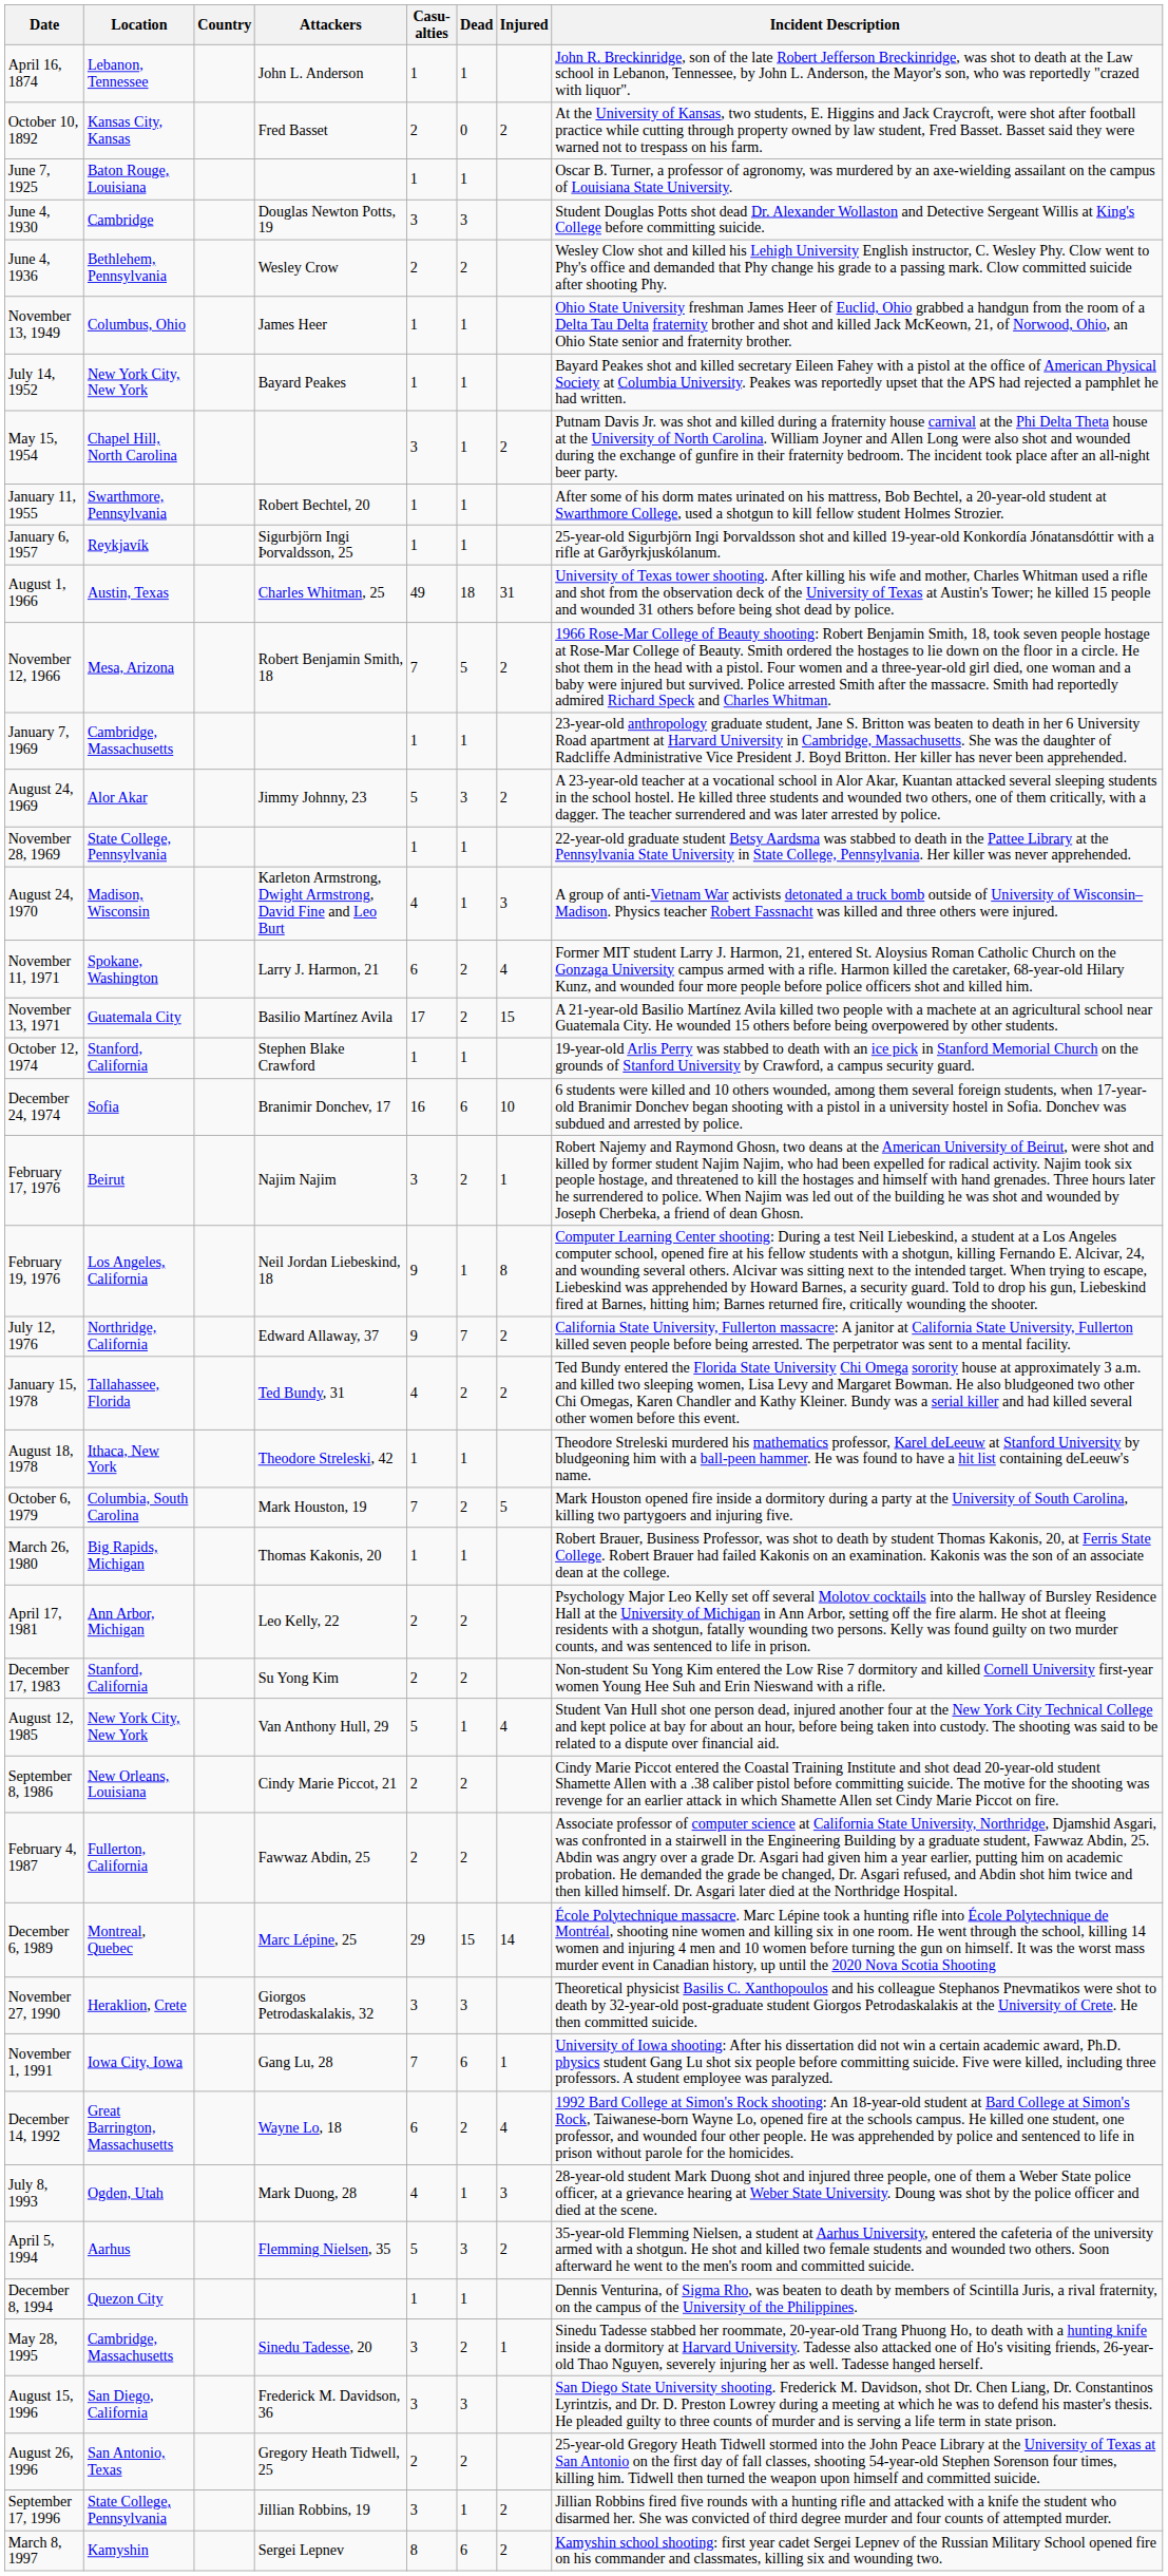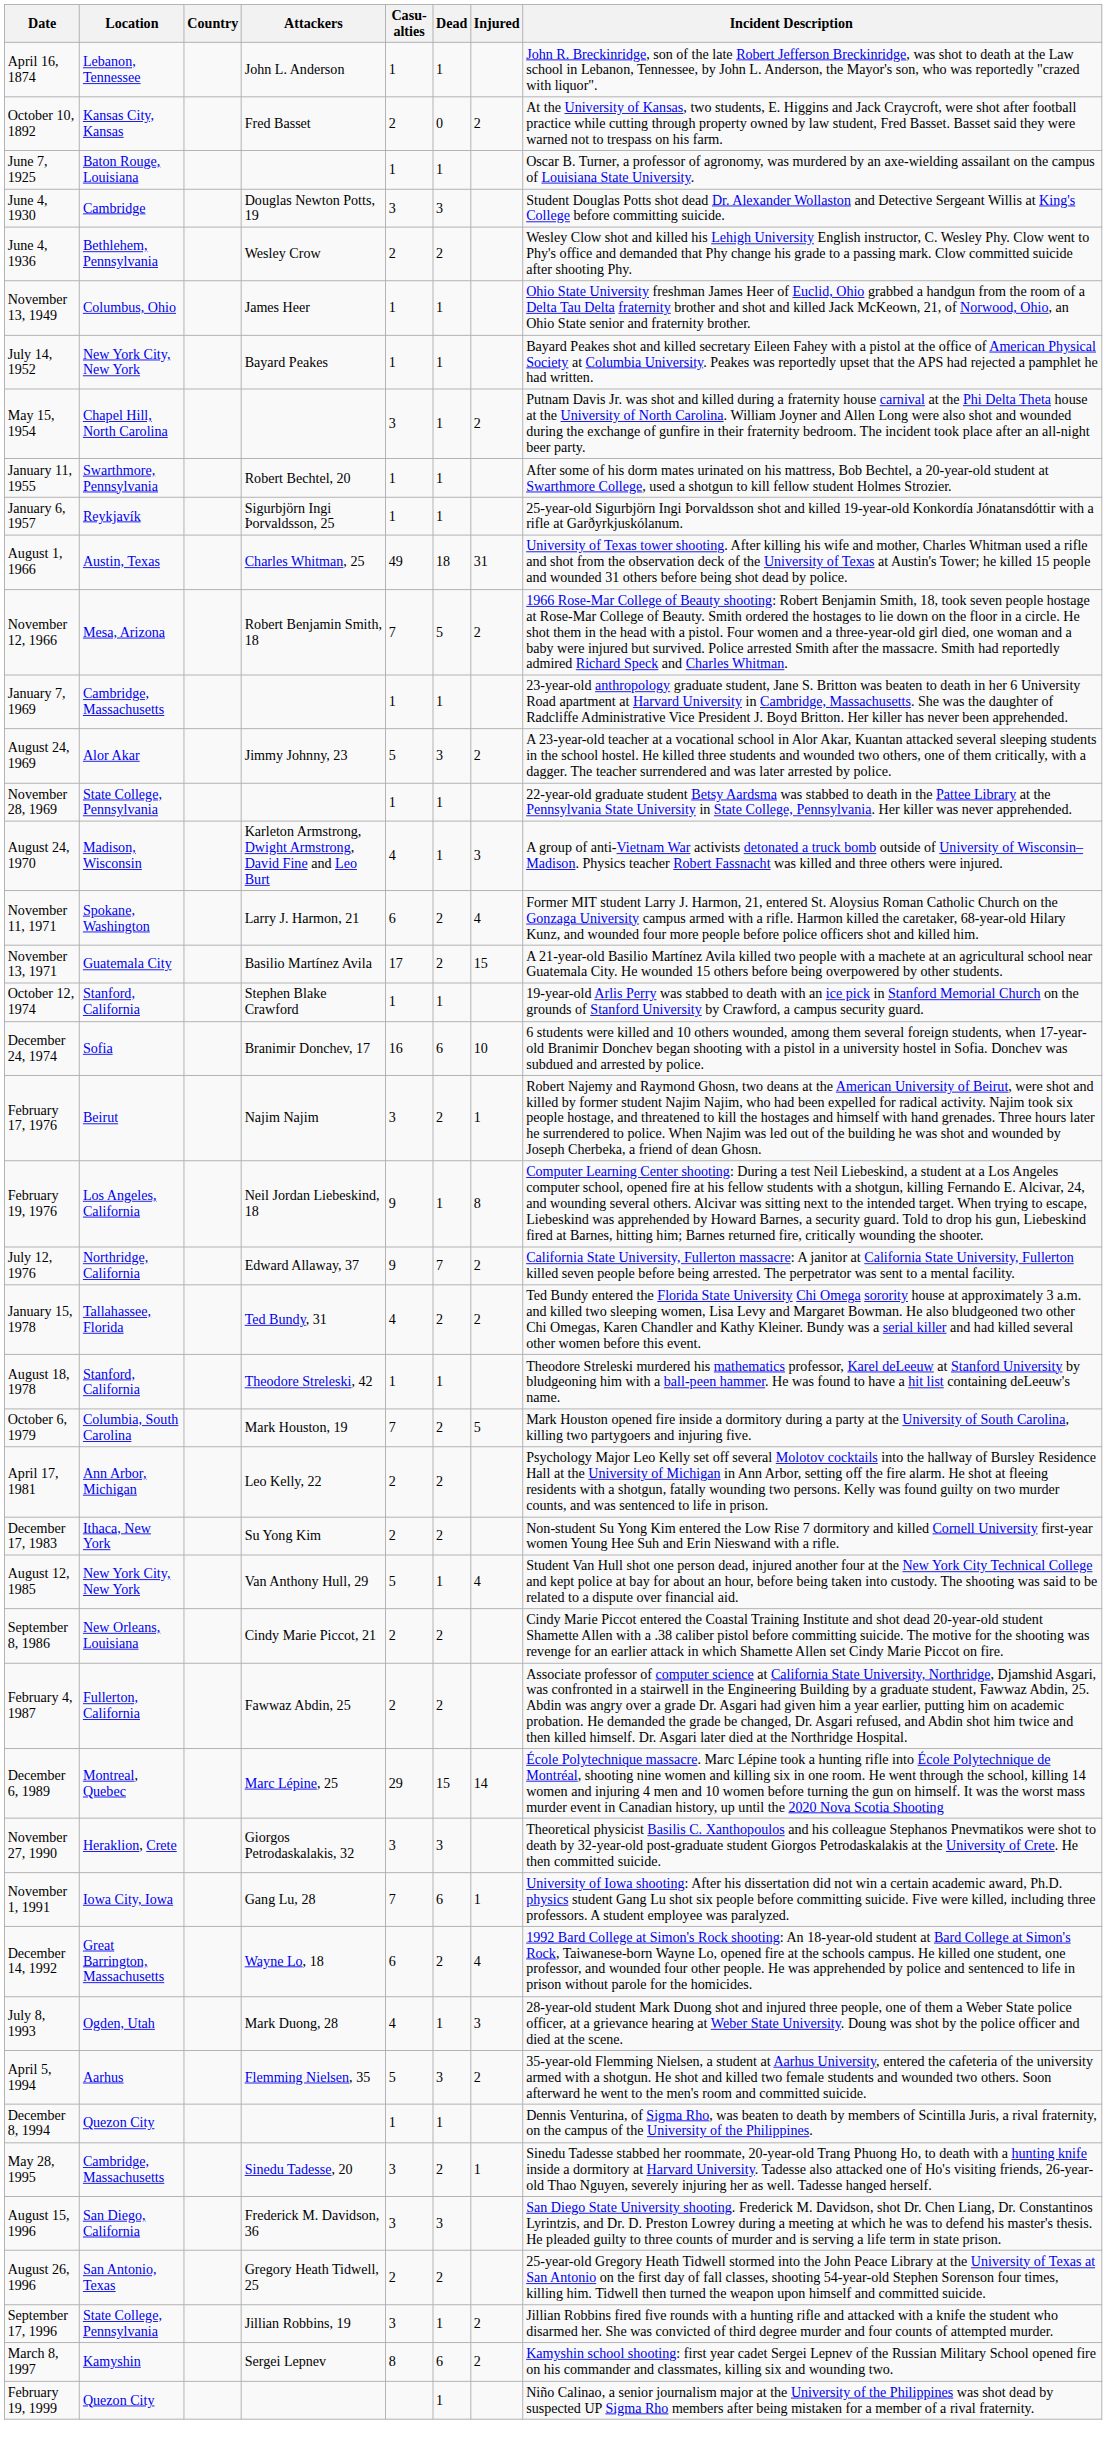August 18, 1978 | Location: Ithaca, New York -> Stanford, California
- row: March 26, 1980 | Big Rapids, Michigan | Thomas Kakonis, 20 | 1 | 1 | Robert Brauer, Business Professor, was shot to death by student Thomas Kakonis, 20, at Ferris State College. Robert Brauer had failed Kakonis on an examination. Kakonis was the son of an associate dean at the college.
December 17, 1983 | Location: Stanford, California -> Ithaca, New York
+ row: February 19, 1999 | Quezon City | 1 | Niño Calinao, a senior journalism major at the University of the Philippines was shot dead by suspected UP Sigma Rho members after being mistaken for a member of a rival fraternity.
